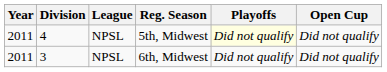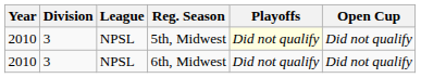5th, Midwest | Year: 2011 -> 2010
5th, Midwest | Division: 4 -> 3
6th, Midwest | Year: 2011 -> 2010
